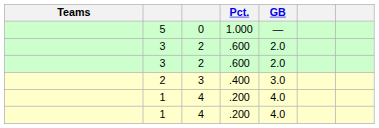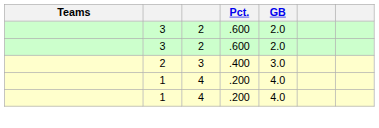- row: 5 | 0 | 1.000 | —
